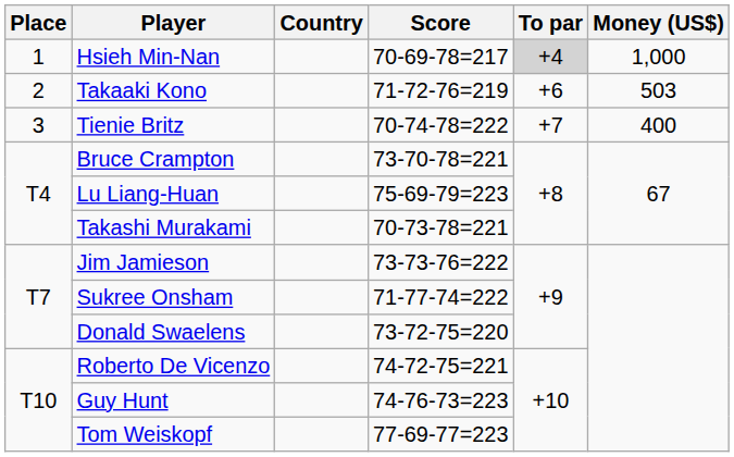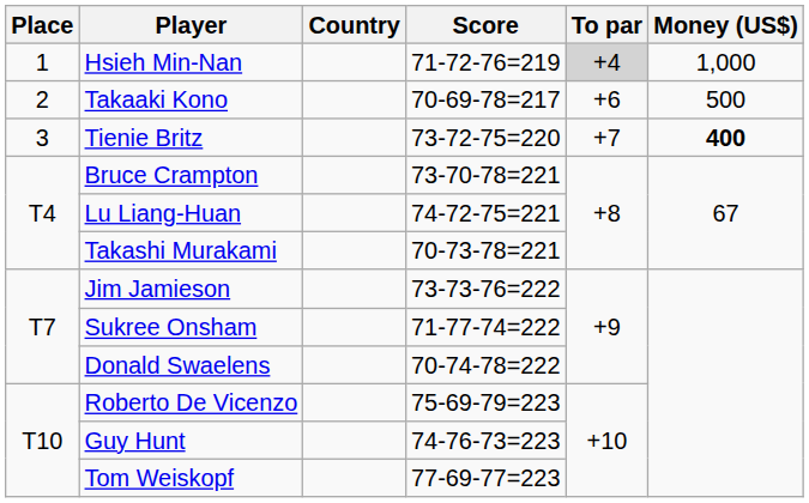Hsieh Min-Nan | Score: 70-69-78=217 -> 71-72-76=219
Takaaki Kono | Score: 71-72-76=219 -> 70-69-78=217
Takaaki Kono | Money (US$): 503 -> 500
Tienie Britz | Score: 70-74-78=222 -> 73-72-75=220
Tienie Britz | Money (US$): normal -> bold
Lu Liang-Huan | Score: 75-69-79=223 -> 74-72-75=221
Donald Swaelens | Score: 73-72-75=220 -> 70-74-78=222
Roberto De Vicenzo | Score: 74-72-75=221 -> 75-69-79=223
